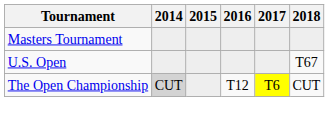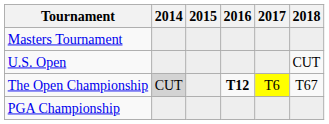U.S. Open | 2018: T67 -> CUT
The Open Championship | 2016: normal -> bold
The Open Championship | 2018: CUT -> T67
+ row: PGA Championship
